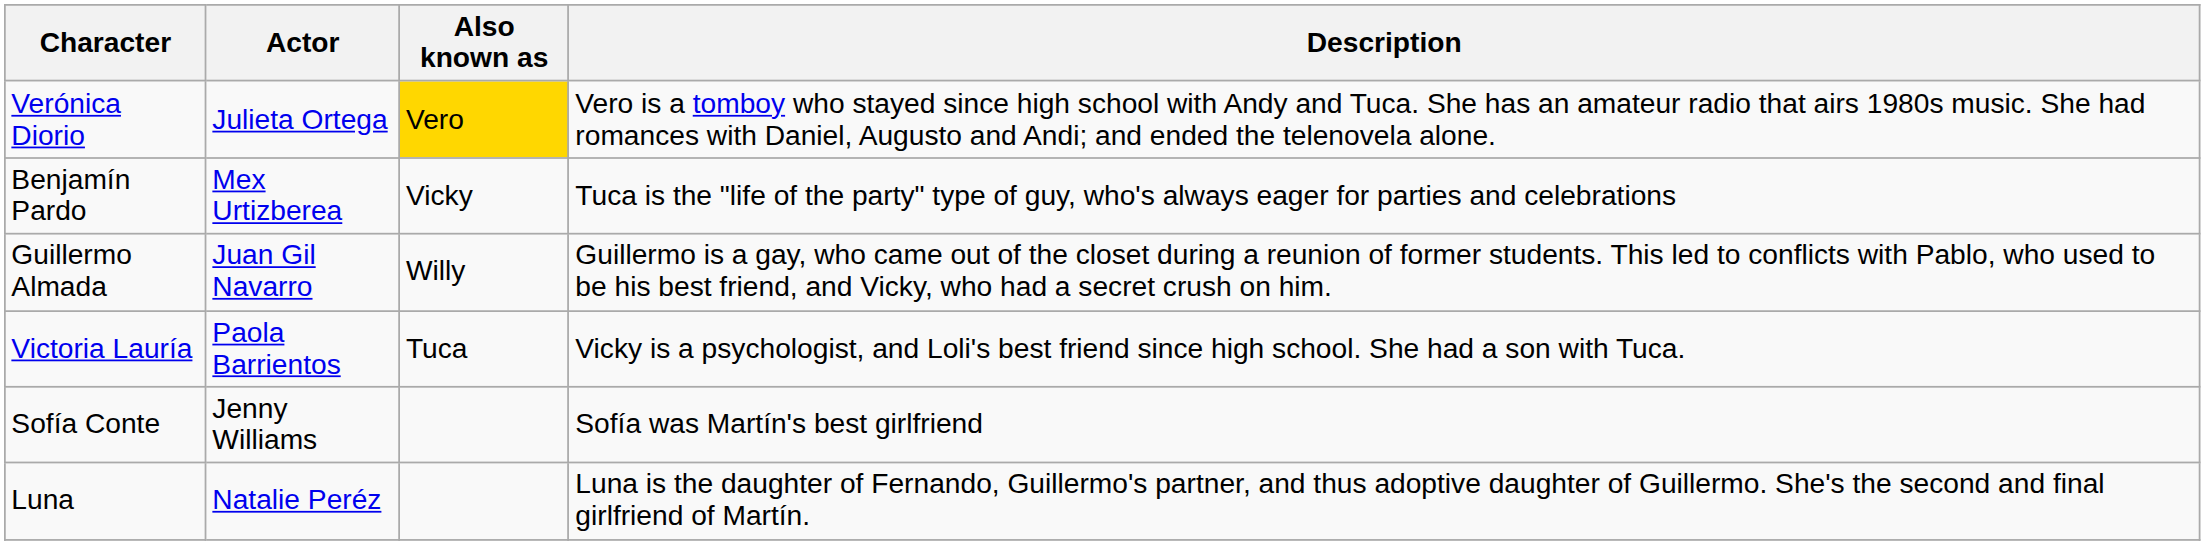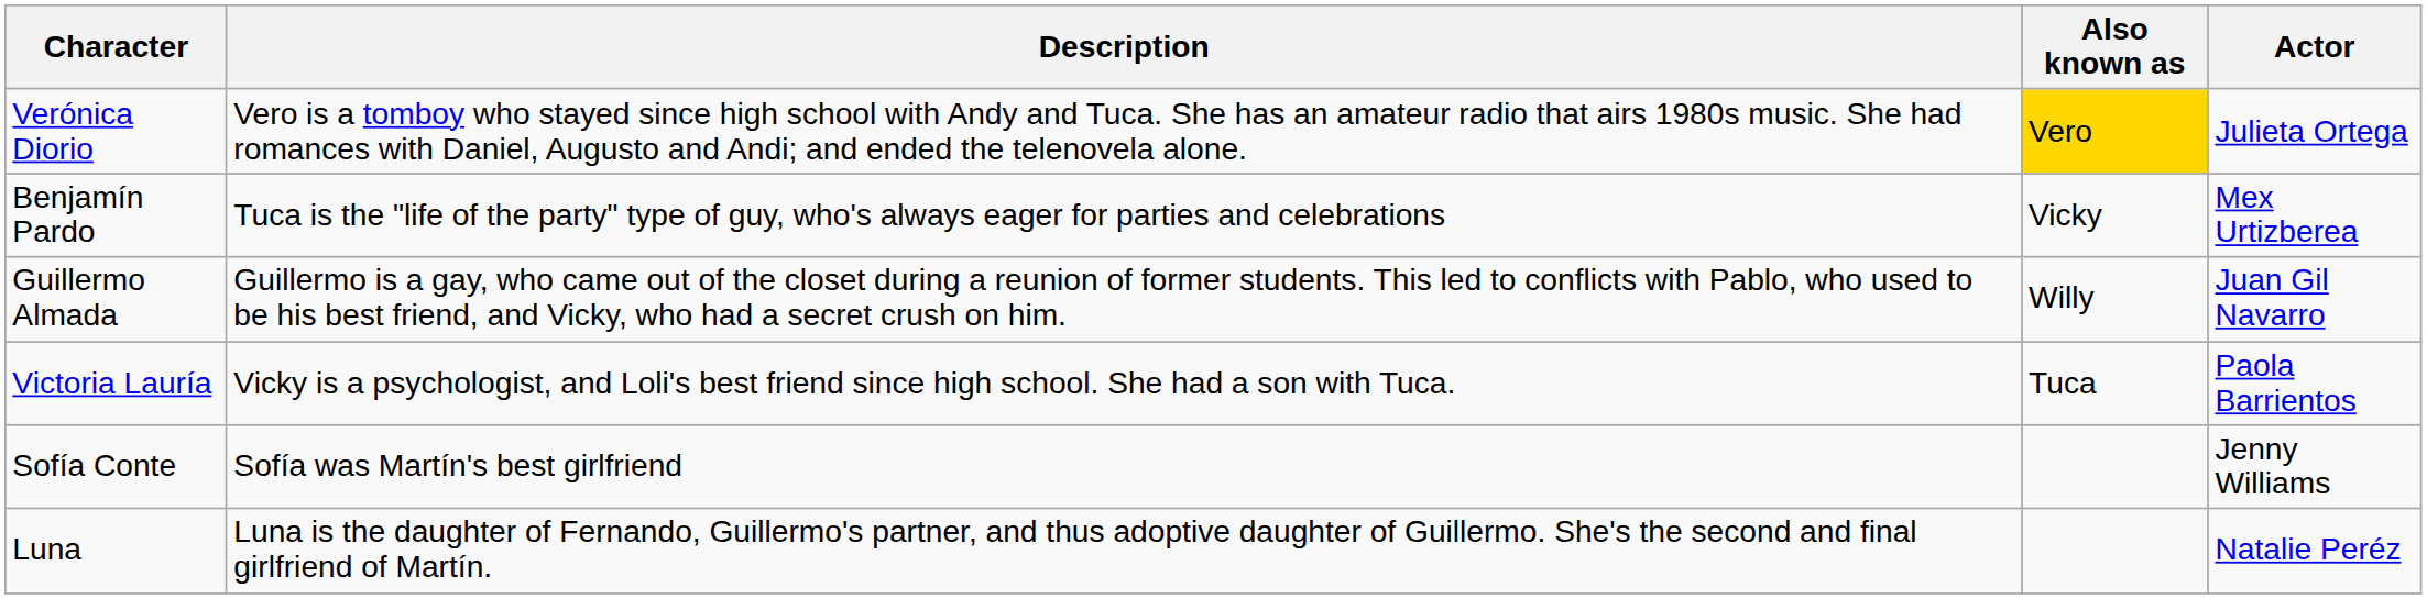columns swapped: Actor <-> Description
